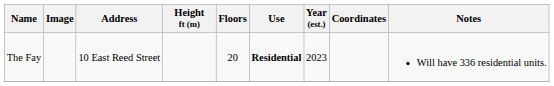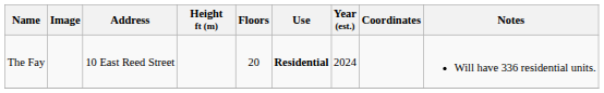The Fay | Year (est.): 2023 -> 2024
